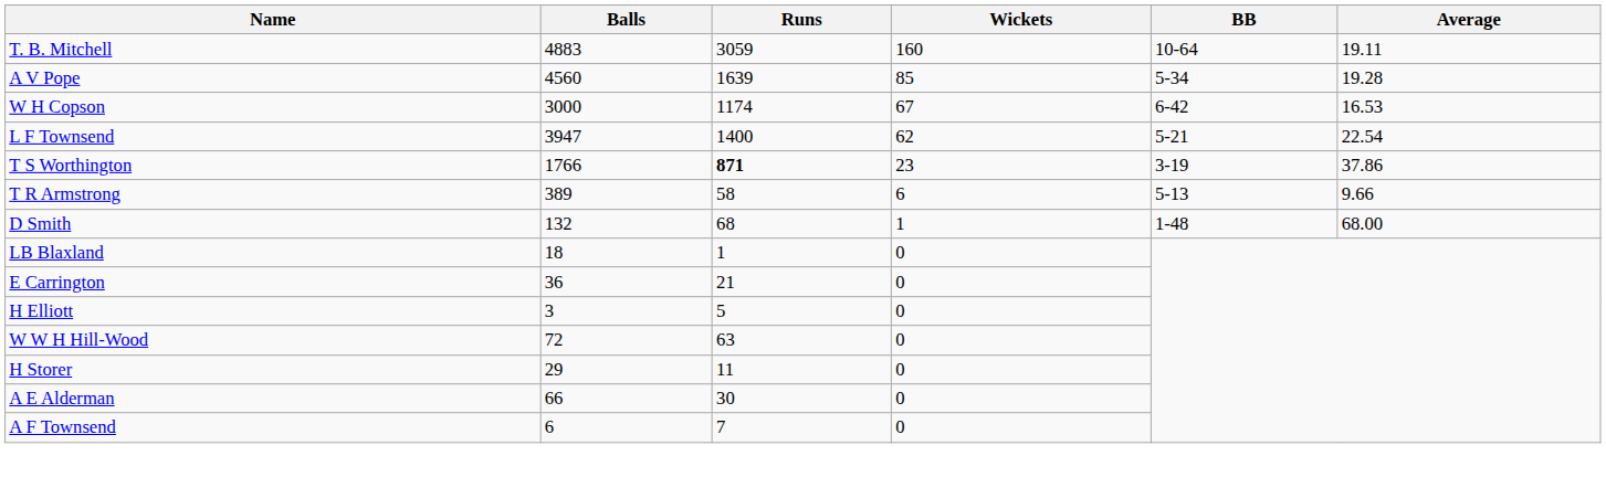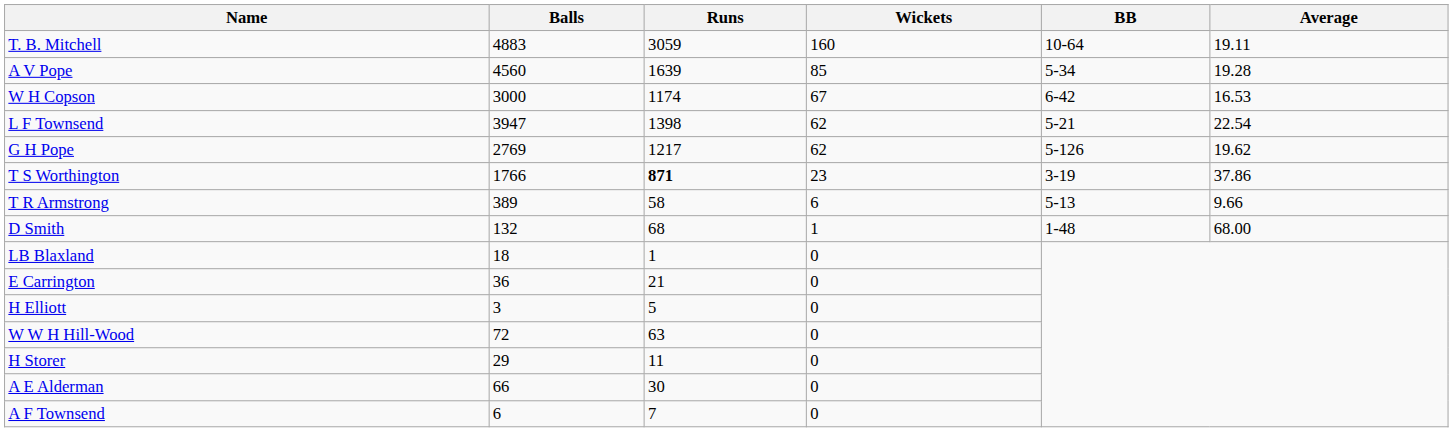L F Townsend | Runs: 1400 -> 1398
+ row: G H Pope | 2769 | 1217 | 62 | 5-126 | 19.62
